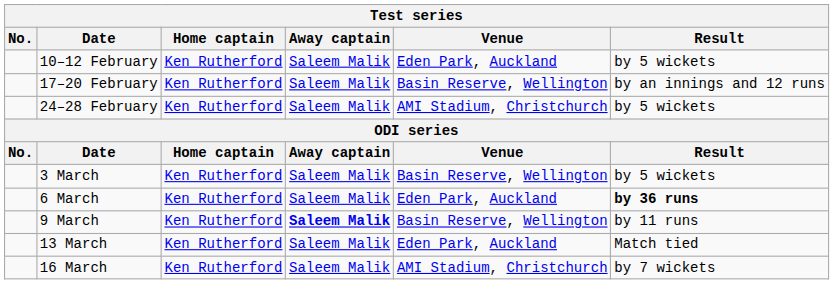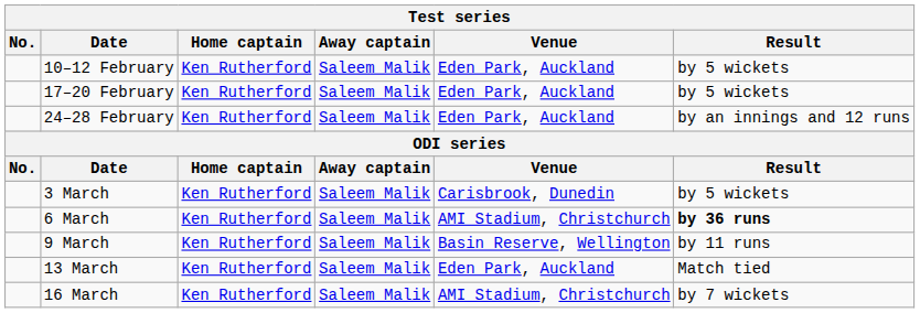17–20 February | Venue: Basin Reserve, Wellington -> Eden Park, Auckland
17–20 February | Result: by an innings and 12 runs -> by 5 wickets
24–28 February | Venue: AMI Stadium, Christchurch -> Eden Park, Auckland
24–28 February | Result: by 5 wickets -> by an innings and 12 runs
3 March | Venue: Basin Reserve, Wellington -> Carisbrook, Dunedin
6 March | Venue: Eden Park, Auckland -> AMI Stadium, Christchurch
9 March | Away captain: bold -> normal
